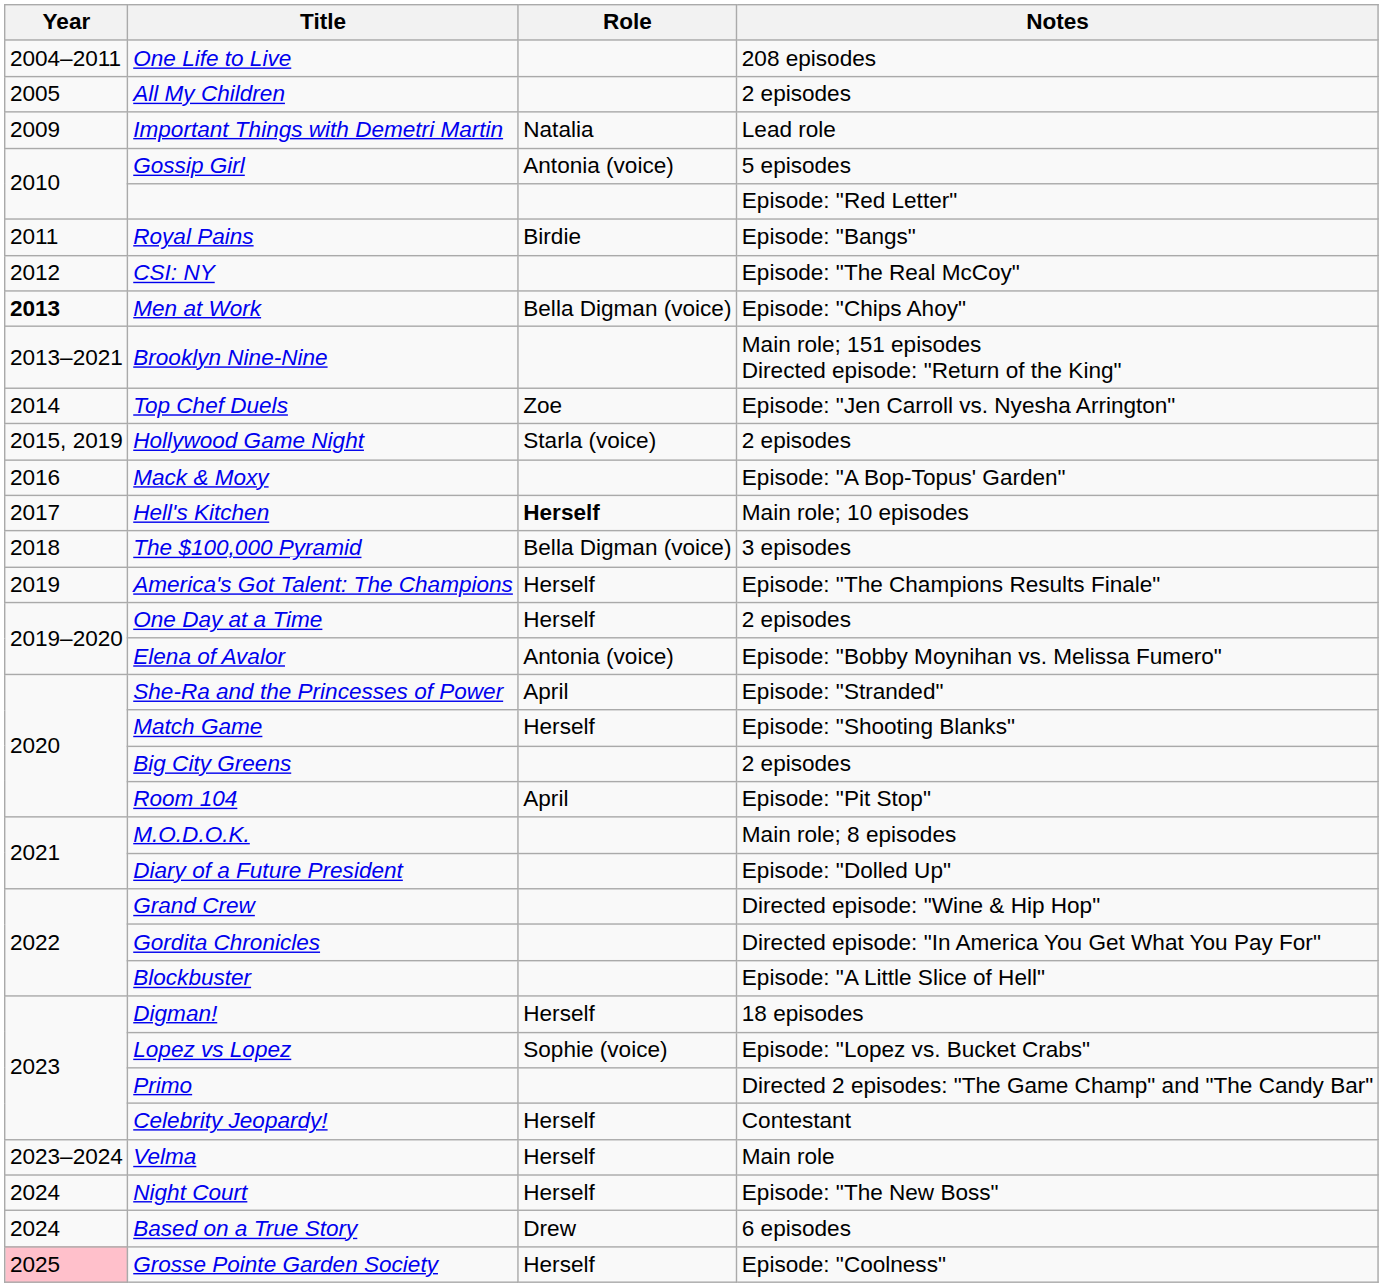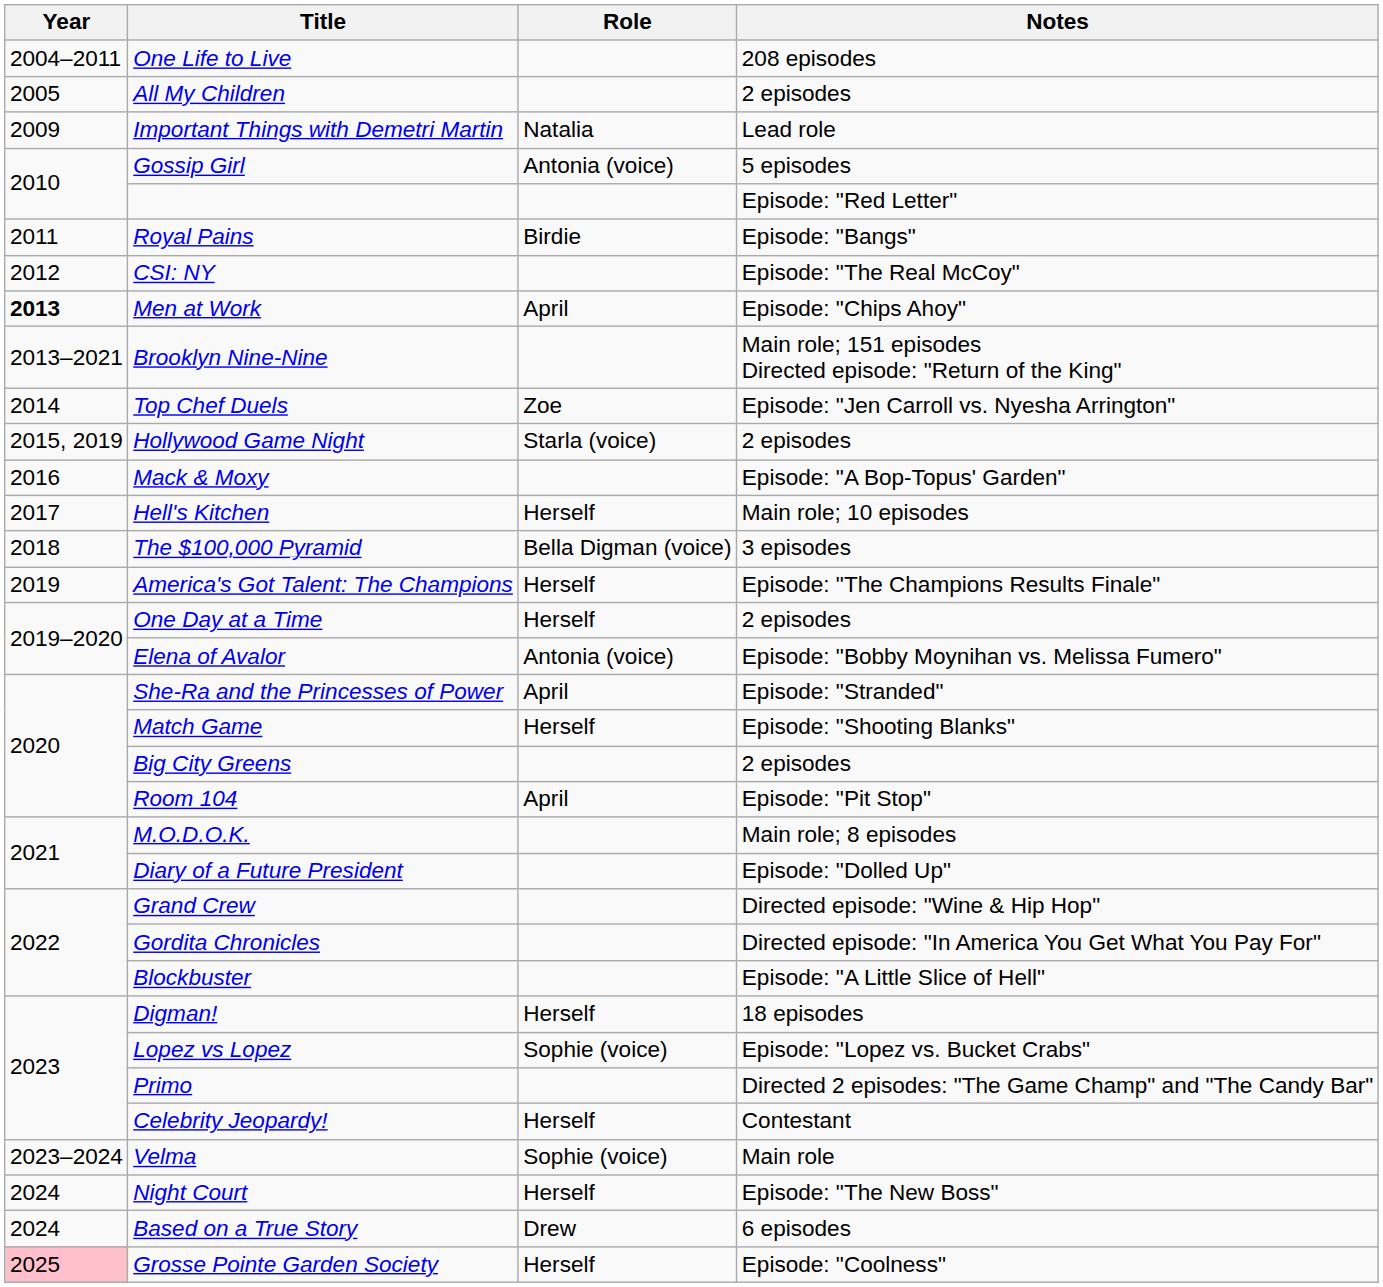Men at Work | Role: Bella Digman (voice) -> April
Hell's Kitchen | Role: bold -> normal
Velma | Role: Herself -> Sophie (voice)
